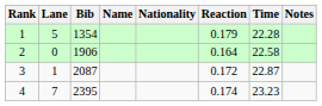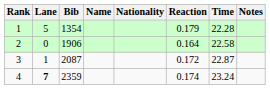4 | Lane: normal -> bold
4 | Bib: 2395 -> 2359
4 | Time: 23.23 -> 23.24
